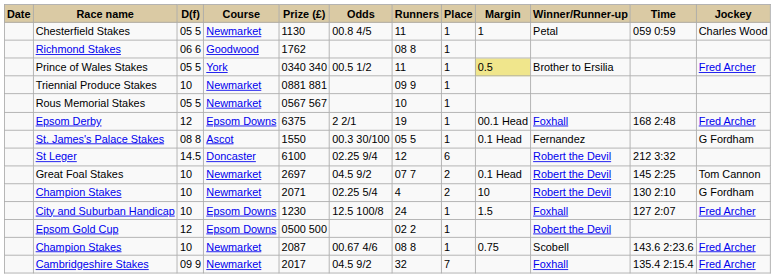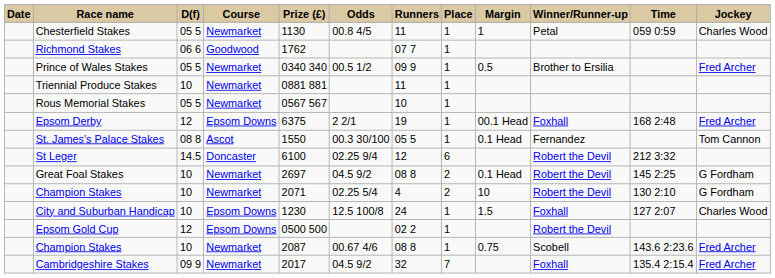Richmond Stakes | Runners: 08 8 -> 07 7
Prince of Wales Stakes | Course: York -> Newmarket
Prince of Wales Stakes | Runners: 11 -> 09 9
Prince of Wales Stakes | Margin: khaki background -> no background
Triennial Produce Stakes | Runners: 09 9 -> 11
St. James's Palace Stakes | Jockey: G Fordham -> Tom Cannon
Great Foal Stakes | Runners: 07 7 -> 08 8
Great Foal Stakes | Jockey: Tom Cannon -> G Fordham
City and Suburban Handicap | Jockey: Fred Archer -> Charles Wood
